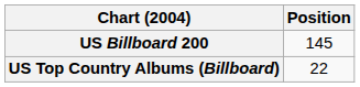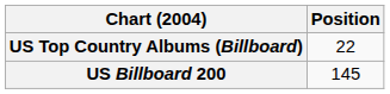rows swapped: US Billboard 200 <-> US Top Country Albums (Billboard)
